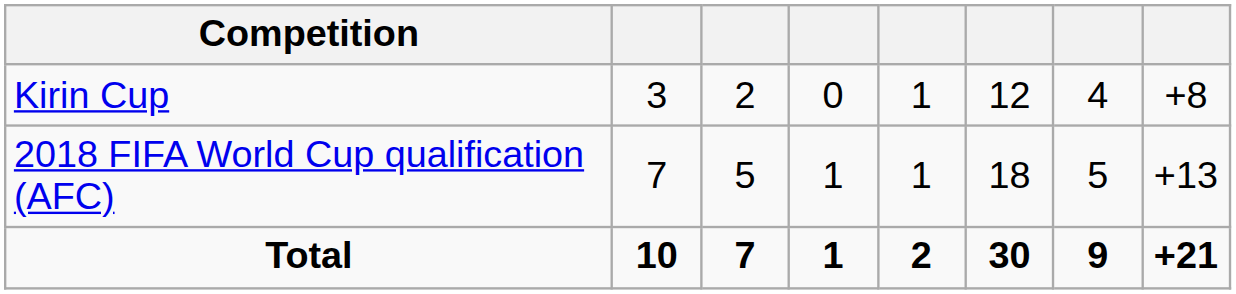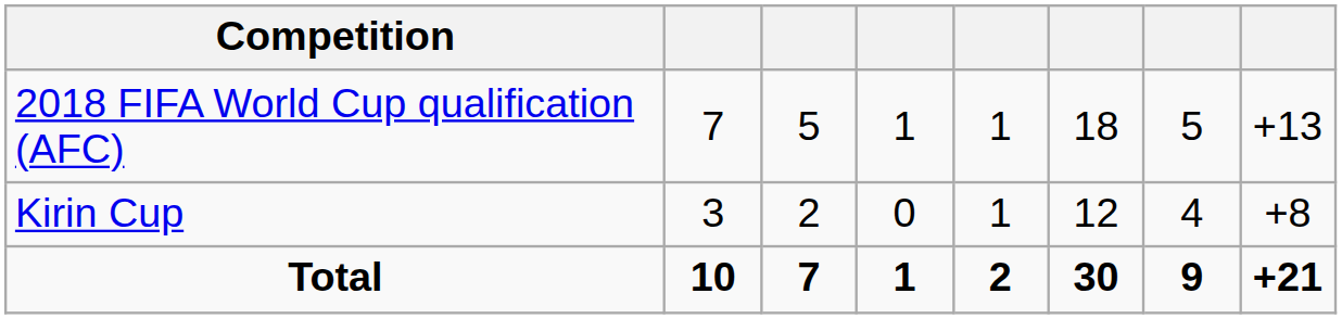rows swapped: 2018 FIFA World Cup qualification (AFC) <-> Kirin Cup
